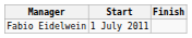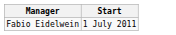- column: Finish
